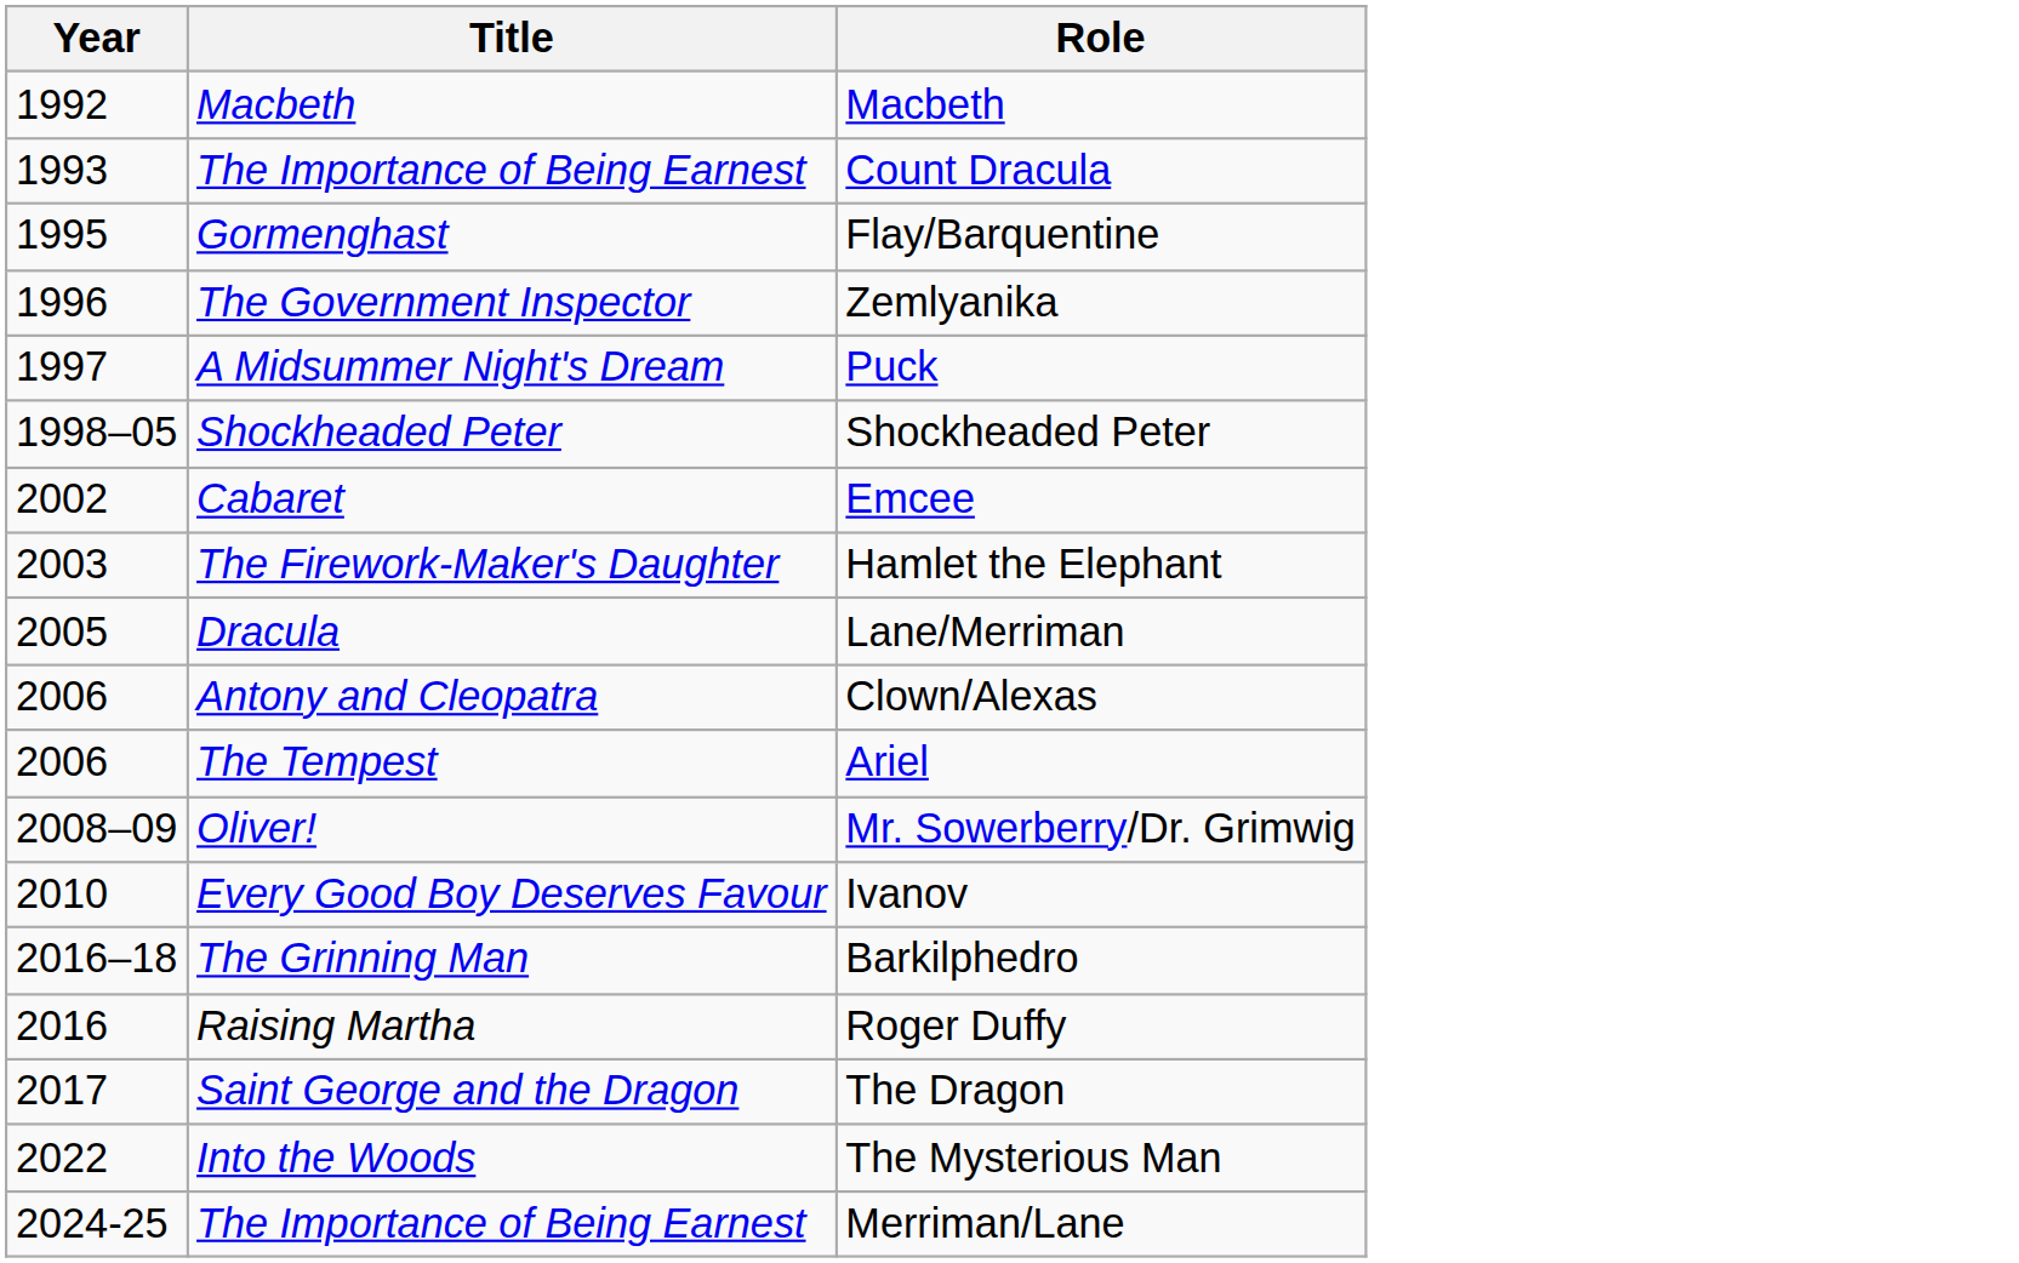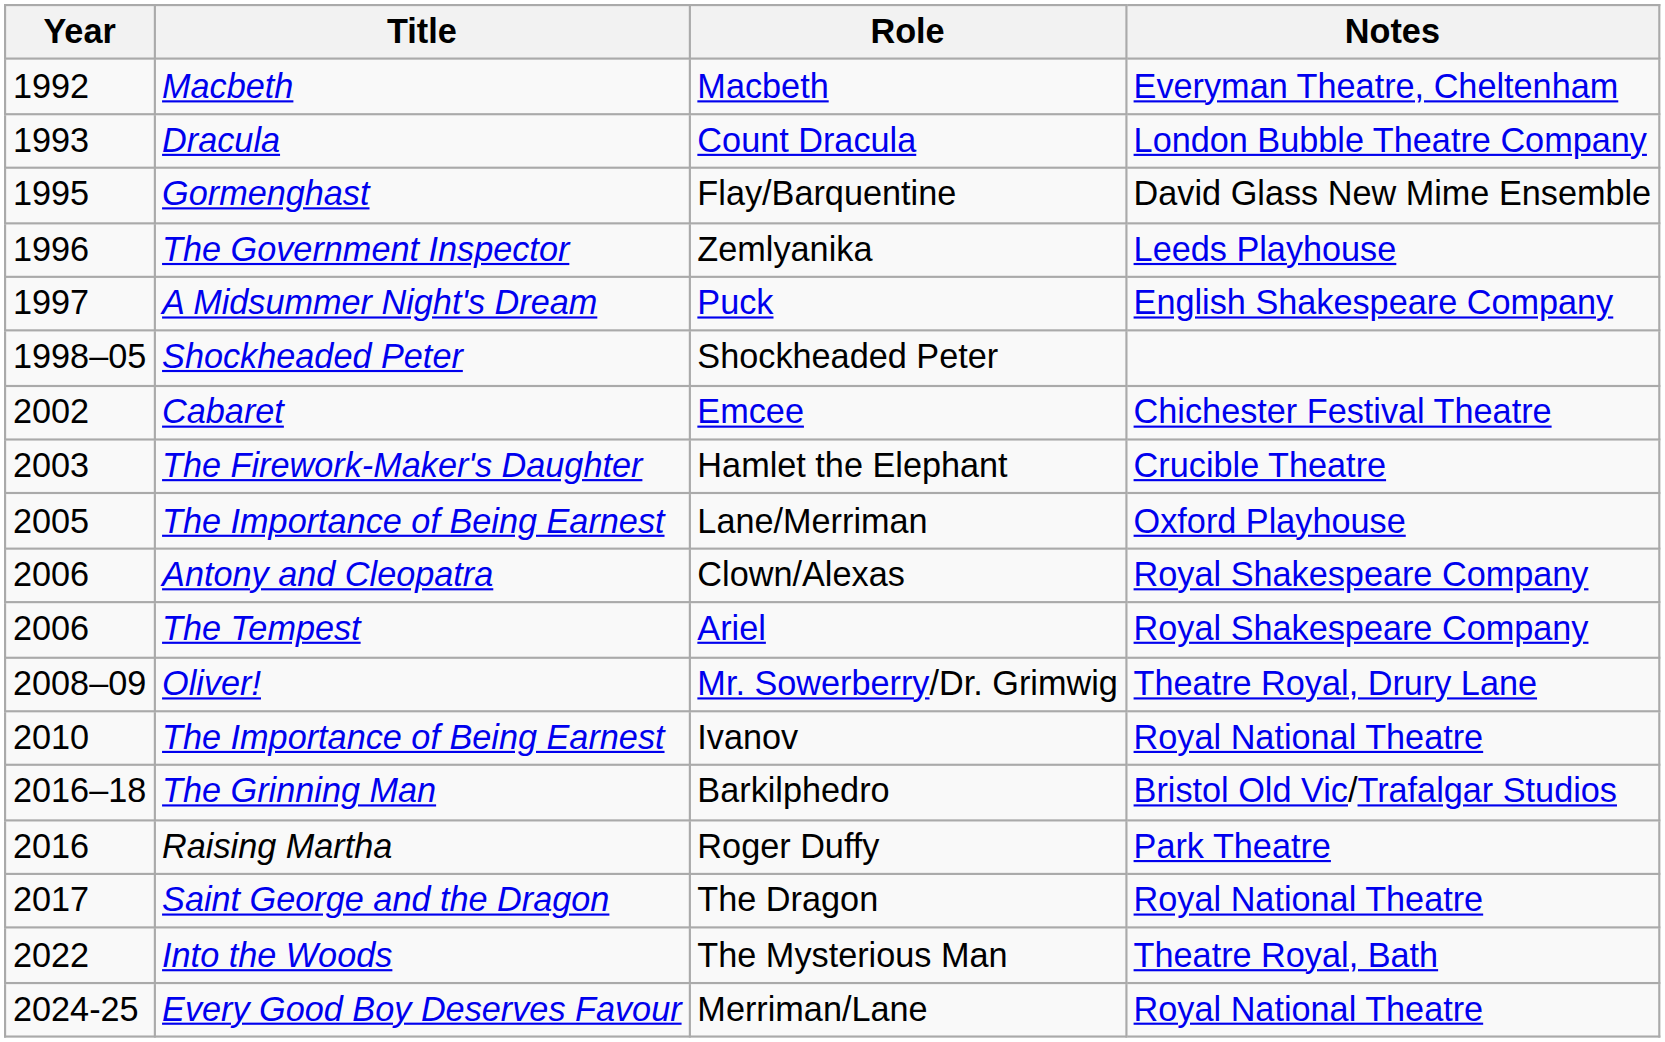+ column: Notes | Everyman Theatre, Cheltenham | London Bubble Theatre Company | David Glass New Mime Ensemble | Leeds Playhouse | English Shakespeare Company | Chichester Festival Theatre | Crucible Theatre | Oxford Playhouse | Royal Shakespeare Company | Royal Shakespeare Company | Theatre Royal, Drury Lane | Royal National Theatre | Bristol Old Vic/Trafalgar Studios | Park Theatre | Royal National Theatre | Theatre Royal, Bath | Royal National Theatre
Count Dracula | Title: The Importance of Being Earnest -> Dracula
Lane/Merriman | Title: Dracula -> The Importance of Being Earnest
Ivanov | Title: Every Good Boy Deserves Favour -> The Importance of Being Earnest
Merriman/Lane | Title: The Importance of Being Earnest -> Every Good Boy Deserves Favour
